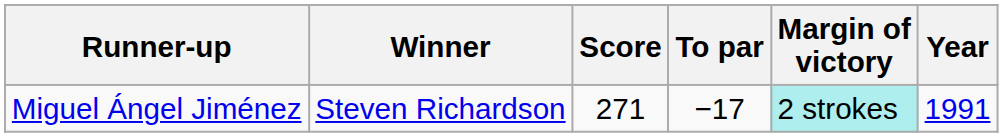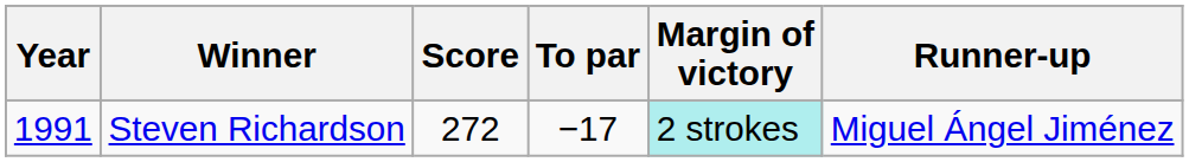columns swapped: Year <-> Runner-up
Steven Richardson | Score: 271 -> 272
